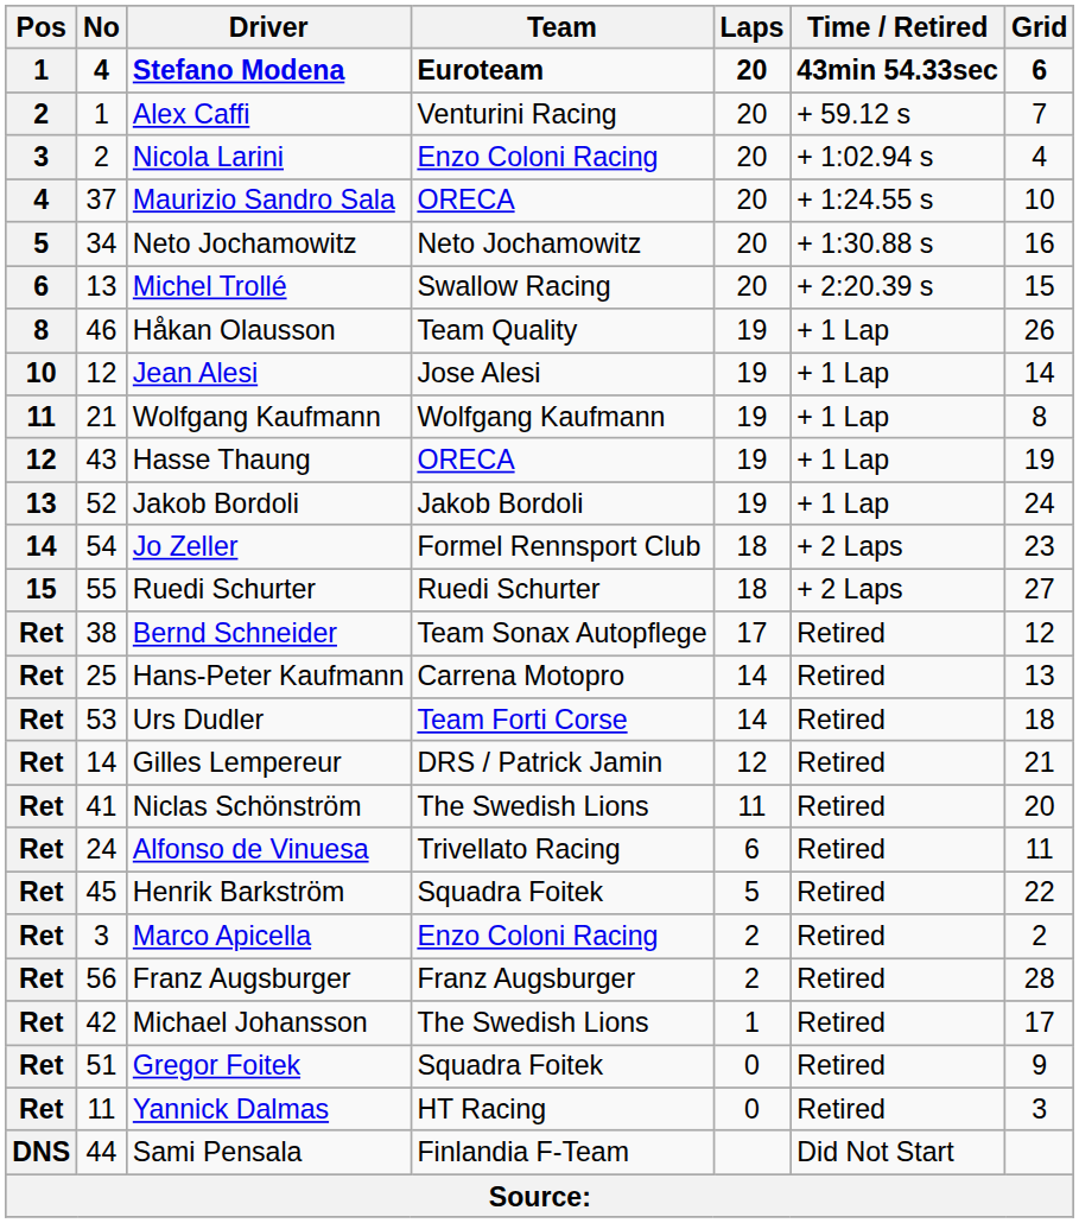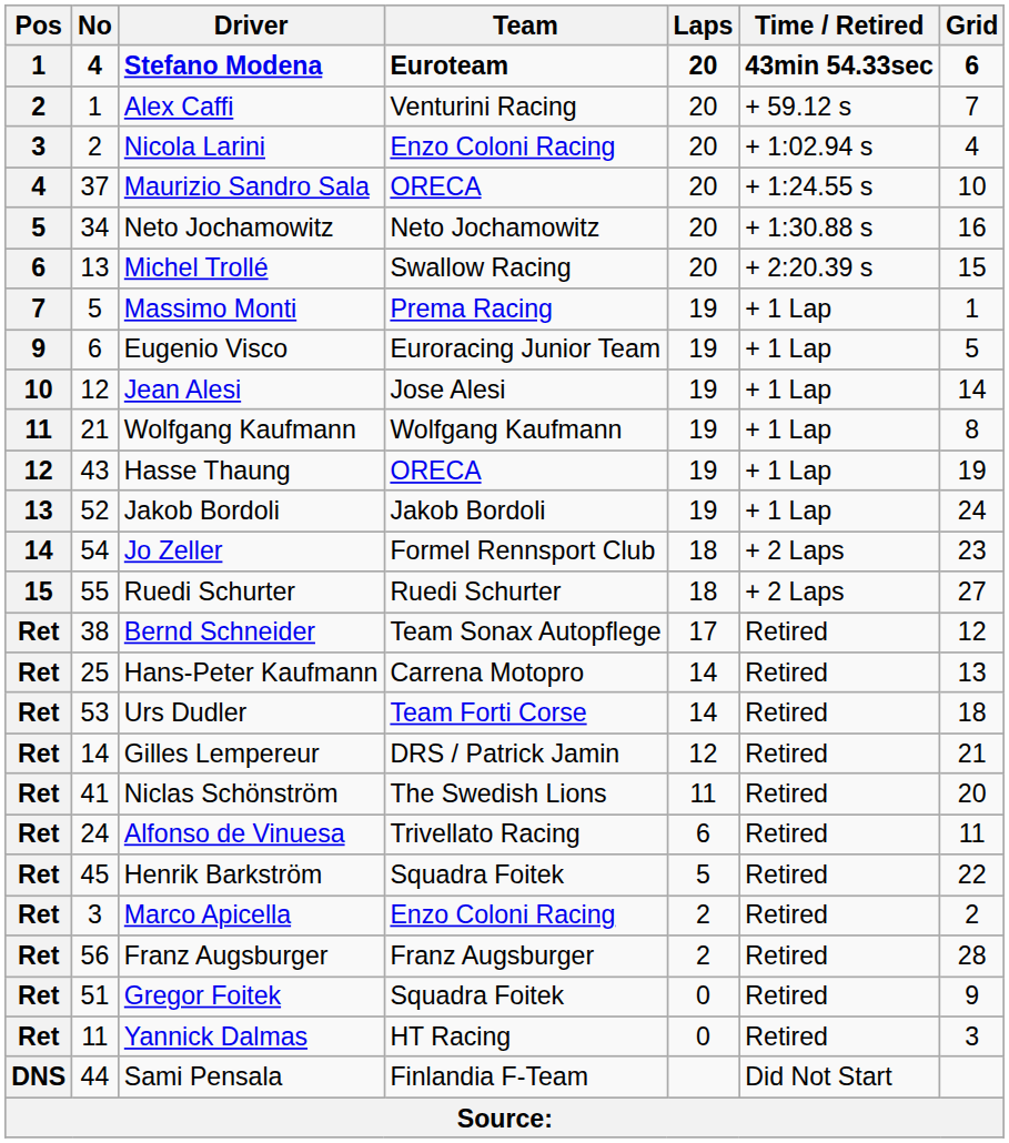+ row: 7 | 5 | Massimo Monti | Prema Racing | 19 | + 1 Lap | 1
- row: 8 | 46 | Håkan Olausson | Team Quality | 19 | + 1 Lap | 26
+ row: 9 | 6 | Eugenio Visco | Euroracing Junior Team | 19 | + 1 Lap | 5
- row: Ret | 42 | Michael Johansson | The Swedish Lions | 1 | Retired | 17
